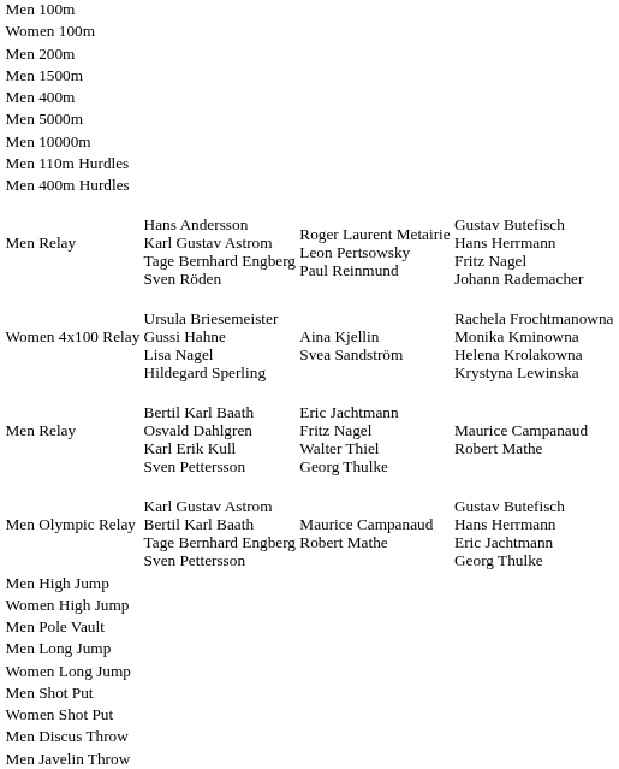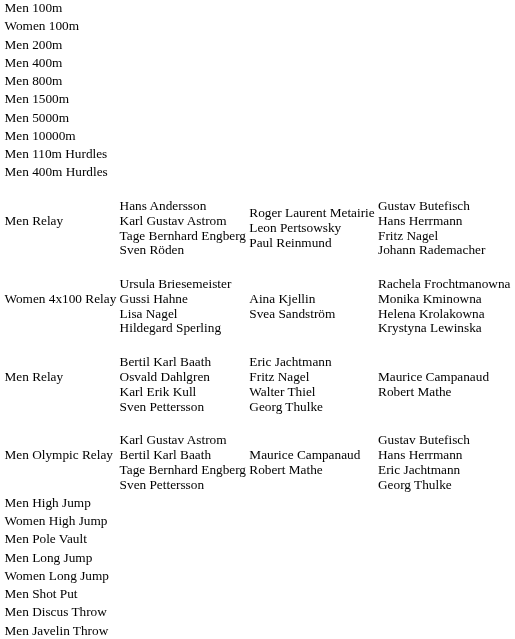rows swapped: Men 400m <-> Men 1500m
+ row: Men 800m
- row: Women Shot Put
